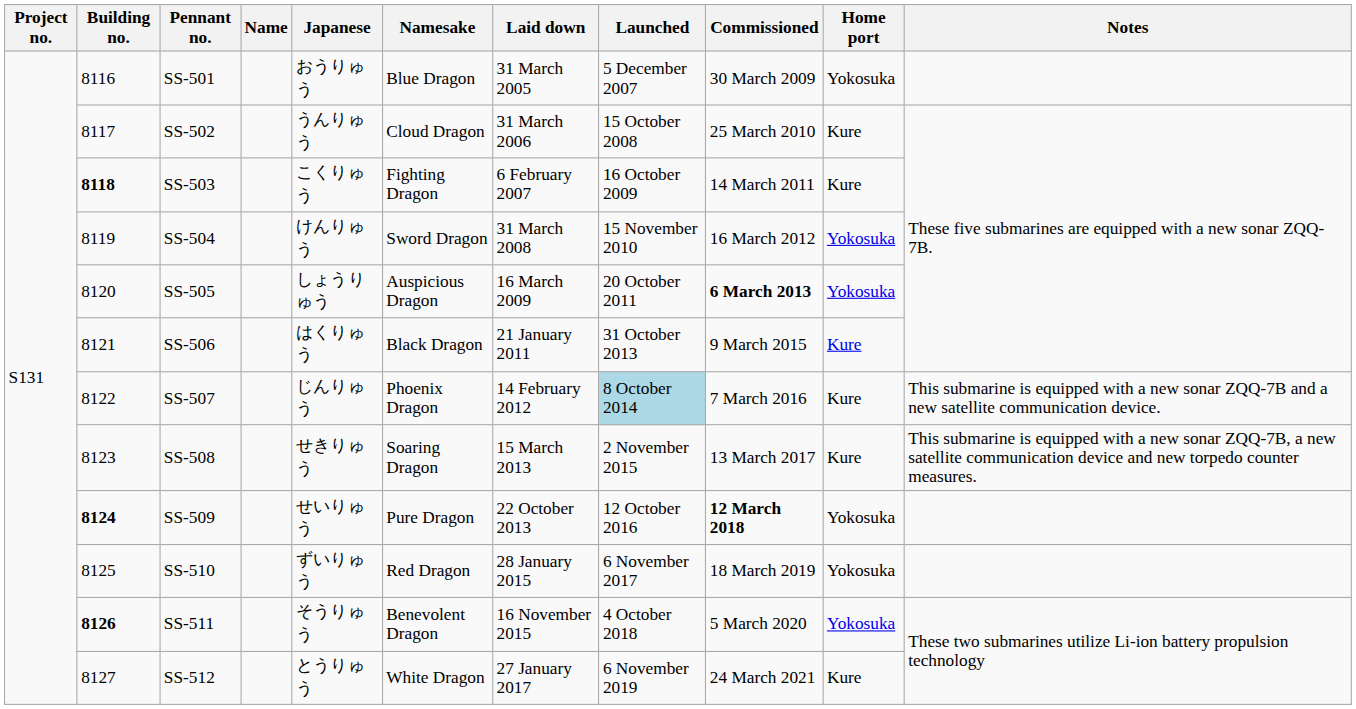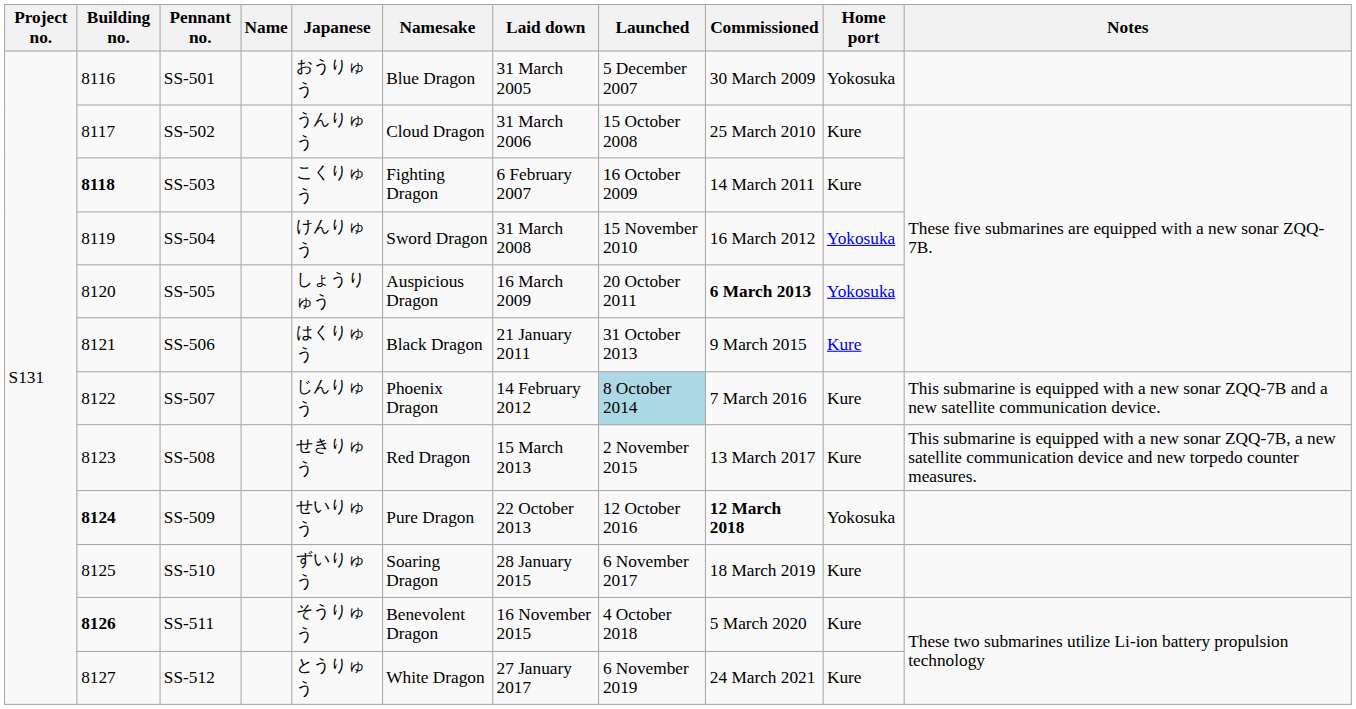SS-508 | Namesake: Soaring Dragon -> Red Dragon
SS-510 | Namesake: Red Dragon -> Soaring Dragon
SS-510 | Home port: Yokosuka -> Kure
SS-511 | Home port: Yokosuka -> Kure
